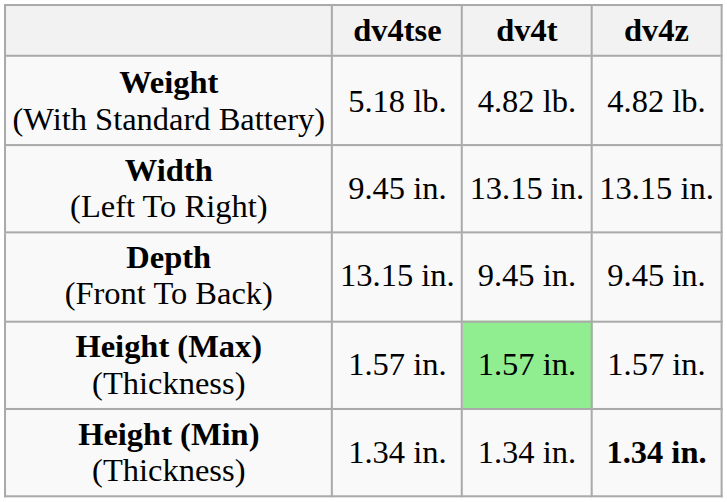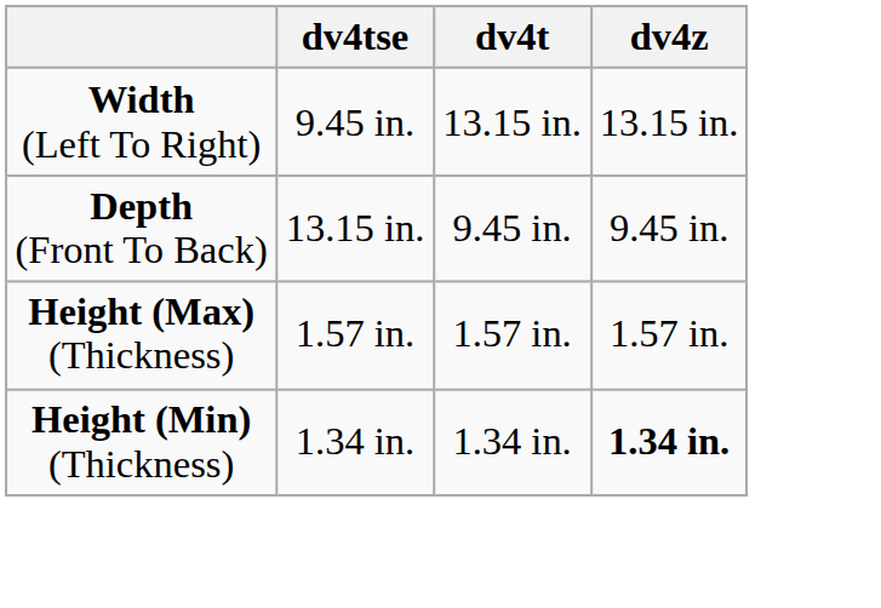- row: Weight (With Standard Battery) | 5.18 lb. | 4.82 lb. | 4.82 lb.
Height (Max) (Thickness) | dv4t: lightgreen background -> no background
